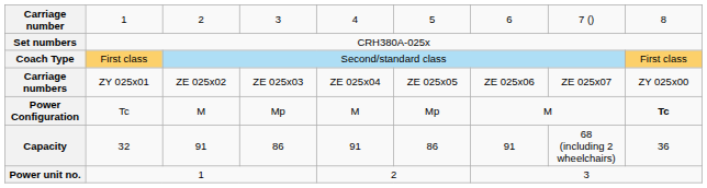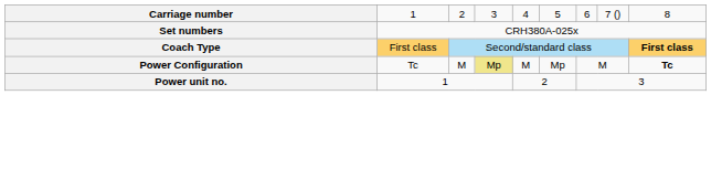Coach Type | column 9: normal -> bold
- row: Carriage numbers | ZY 025x01 | ZE 025x02 | ZE 025x03 | ZE 025x04 | ZE 025x05 | ZE 025x06 | ZE 025x07 | ZY 025x00
Power Configuration | column 4: no background -> khaki background
- row: Capacity | 32 | 91 | 86 | 91 | 86 | 91 | 68 (including 2 wheelchairs) | 36
